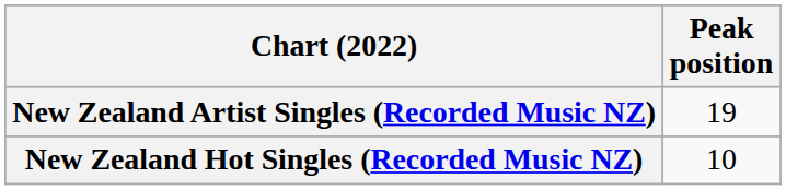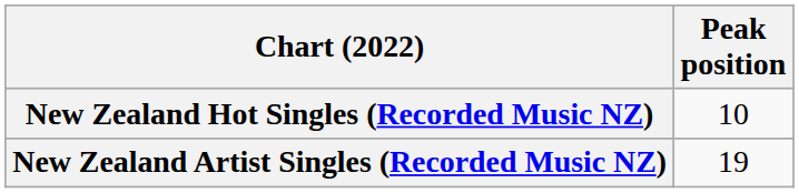rows swapped: New Zealand Hot Singles (Recorded Music NZ) <-> New Zealand Artist Singles (Recorded Music NZ)
